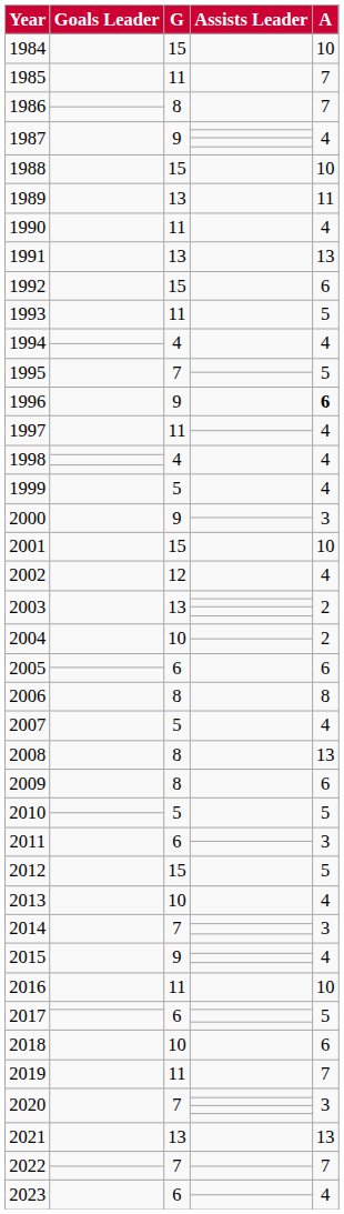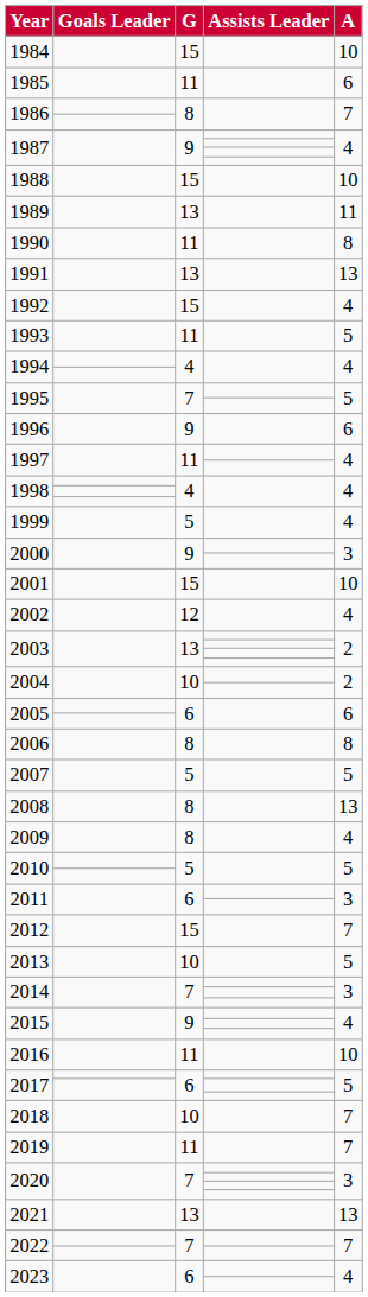1985 | A: 7 -> 6
1990 | A: 4 -> 8
1992 | A: 6 -> 4
1996 | A: bold -> normal
2007 | A: 4 -> 5
2009 | A: 6 -> 4
2012 | A: 5 -> 7
2013 | A: 4 -> 5
2018 | A: 6 -> 7
